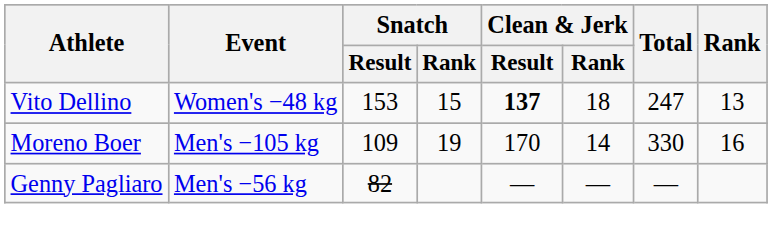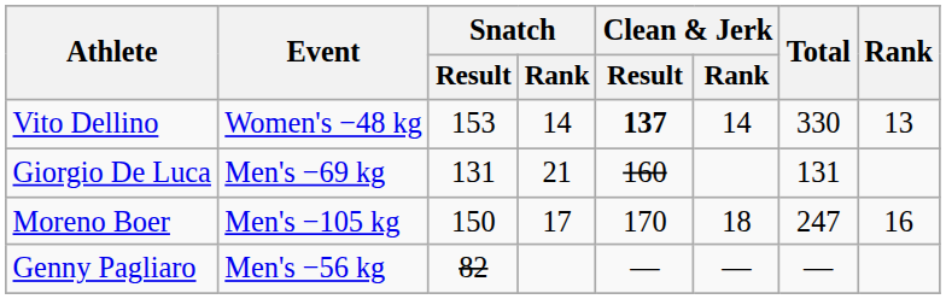Vito Dellino | Snatch / Rank: 15 -> 14
Vito Dellino | Clean & Jerk / Rank: 18 -> 14
Vito Dellino | Total: 247 -> 330
+ row: Giorgio De Luca | Men's −69 kg | 131 | 21 | 160 | 131
Moreno Boer | Snatch / Result: 109 -> 150
Moreno Boer | Snatch / Rank: 19 -> 17
Moreno Boer | Clean & Jerk / Rank: 14 -> 18
Moreno Boer | Total: 330 -> 247
